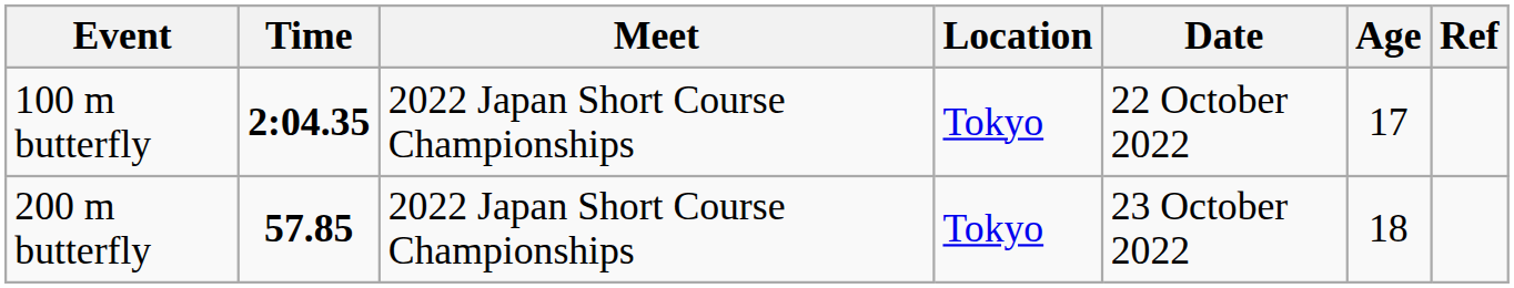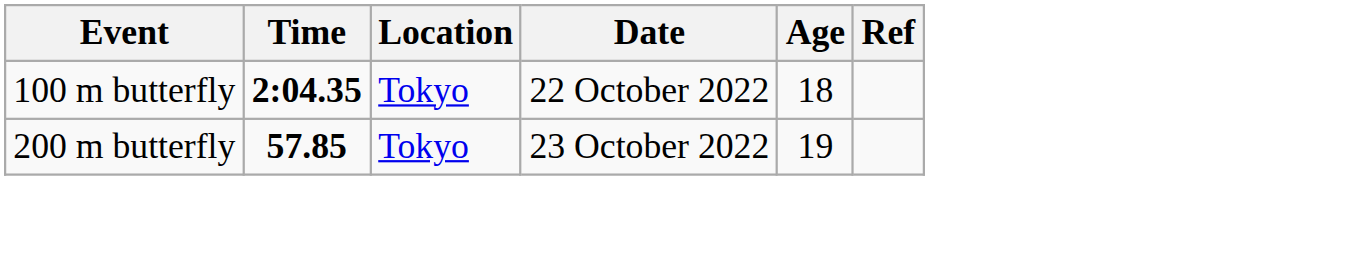- column: Meet | 2022 Japan Short Course Championships | 2022 Japan Short Course Championships
100 m butterfly | Age: 17 -> 18
200 m butterfly | Age: 18 -> 19
